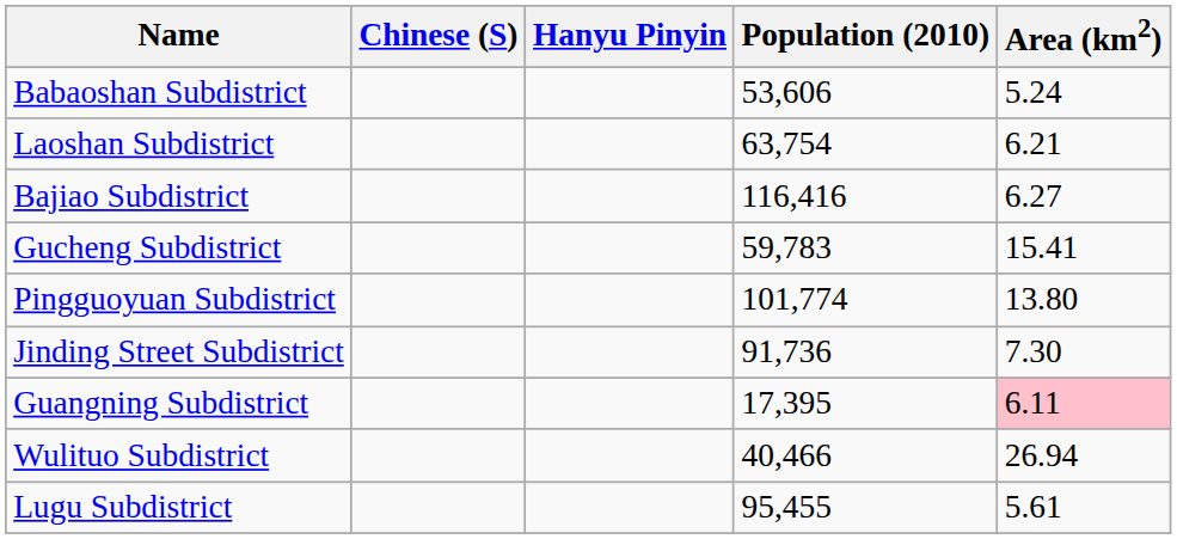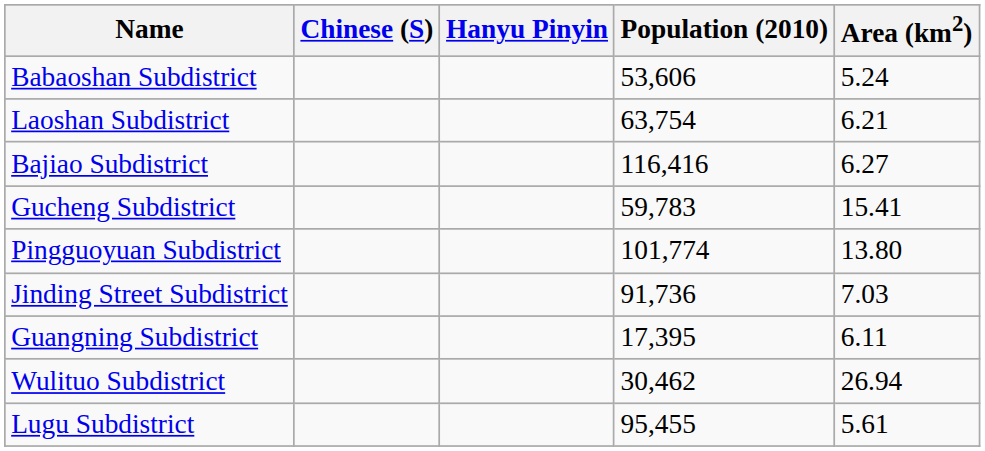Jinding Street Subdistrict | Area (km2): 7.30 -> 7.03
Guangning Subdistrict | Area (km2): pink background -> no background
Wulituo Subdistrict | Population (2010): 40,466 -> 30,462
